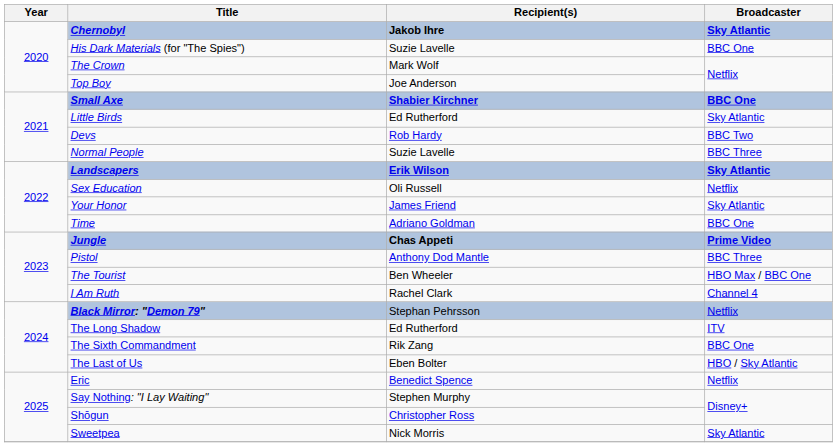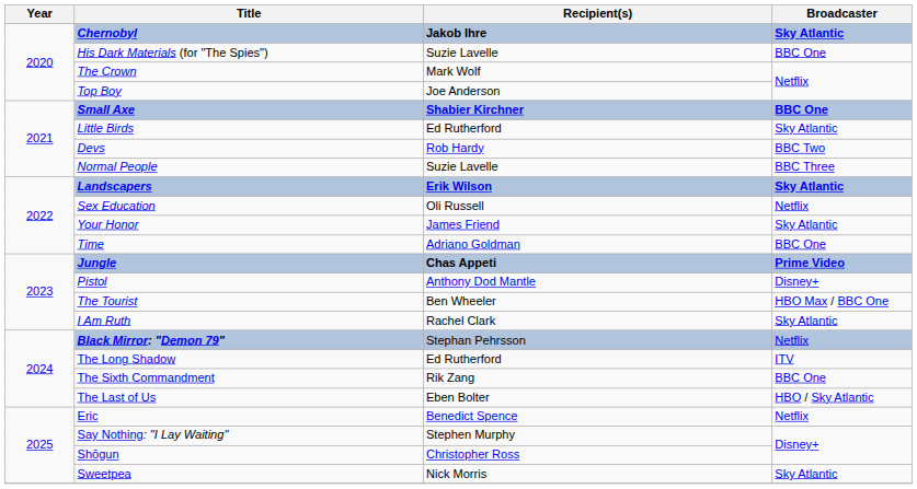Pistol | Broadcaster: BBC Three -> Disney+
I Am Ruth | Broadcaster: Channel 4 -> Sky Atlantic
